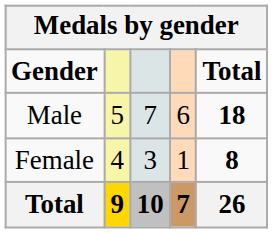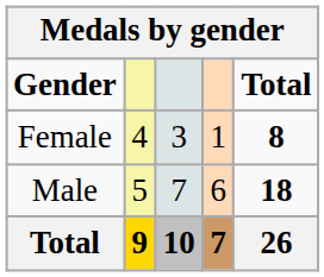rows swapped: Male <-> Female
